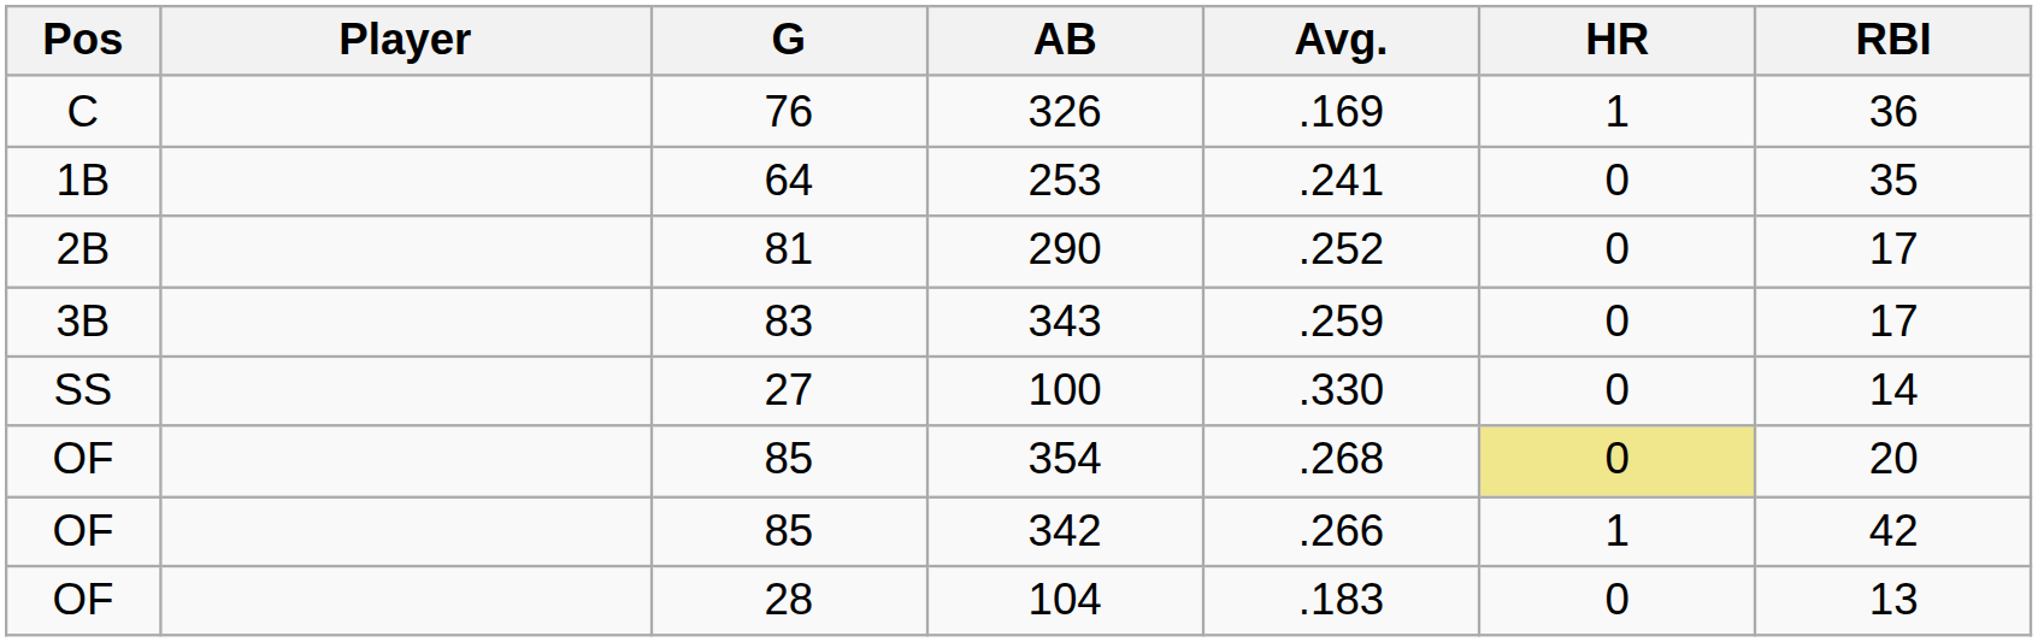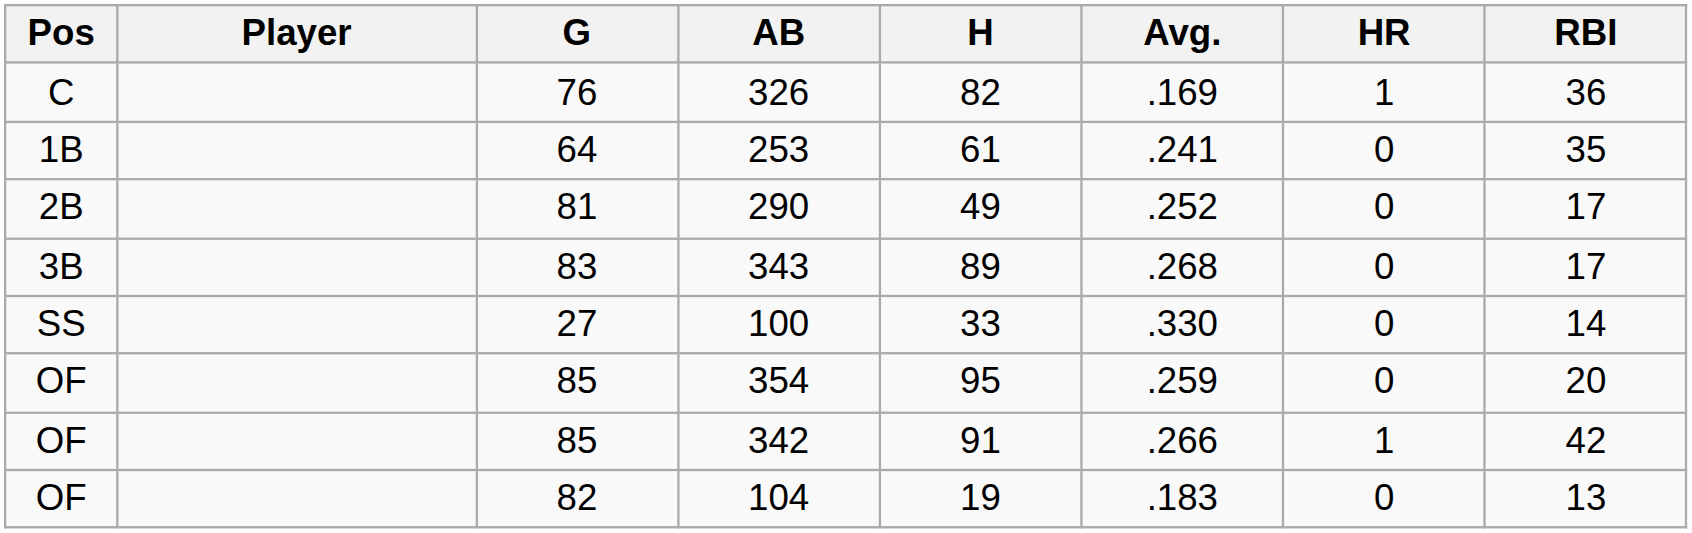+ column: H | 82 | 61 | 49 | 89 | 33 | 95 | 91 | 19
343 | Avg.: .259 -> .268
354 | Avg.: .268 -> .259
354 | HR: khaki background -> no background
104 | G: 28 -> 82
